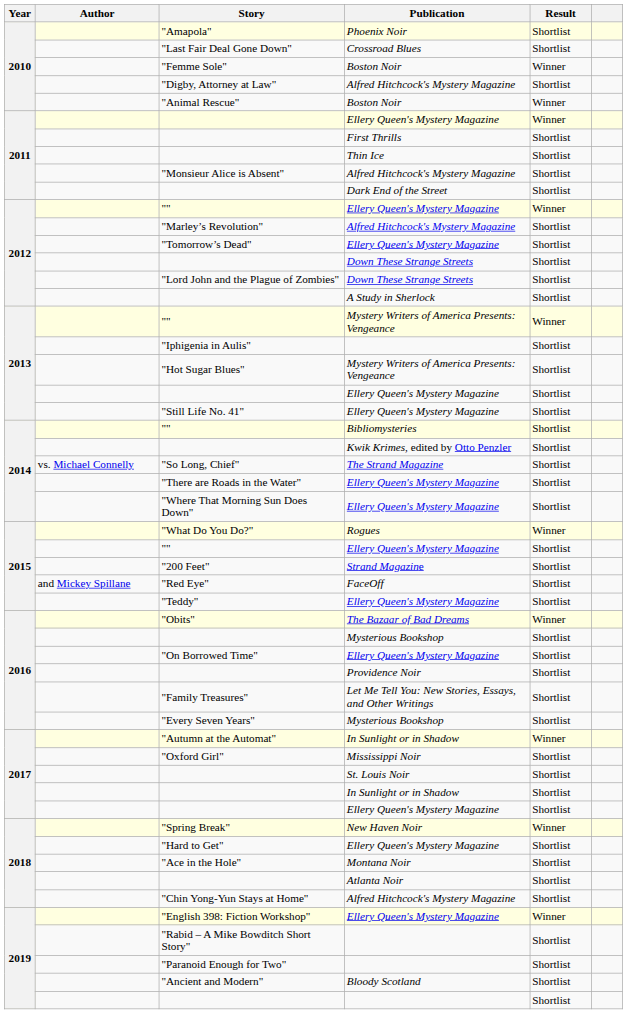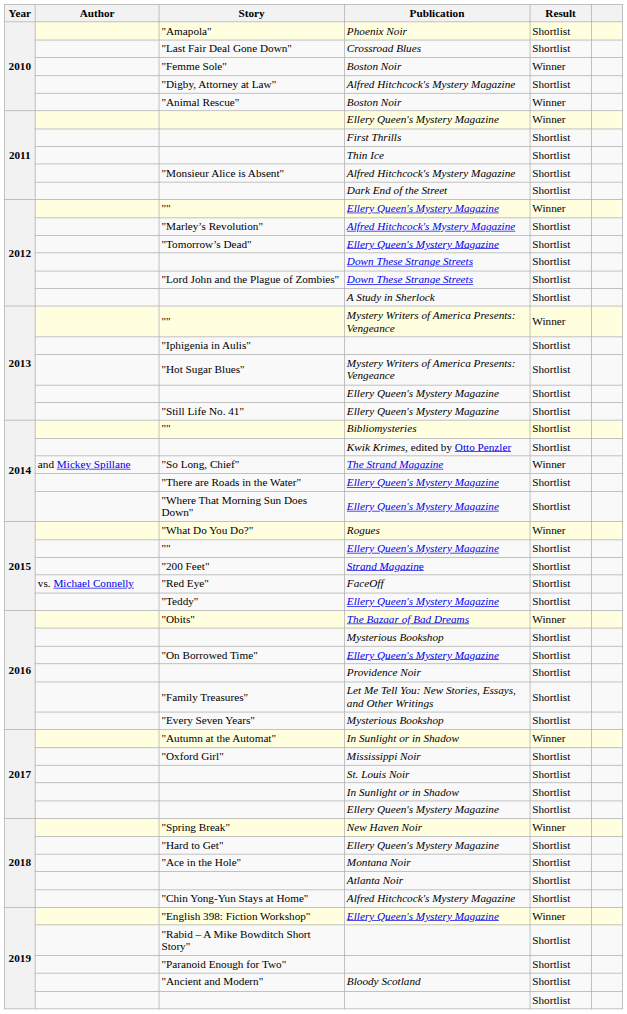"So Long, Chief" | Author: vs. Michael Connelly -> and Mickey Spillane
"So Long, Chief" | Result: Shortlist -> Winner
"Red Eye" | Author: and Mickey Spillane -> vs. Michael Connelly
